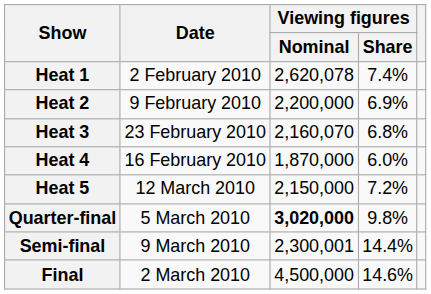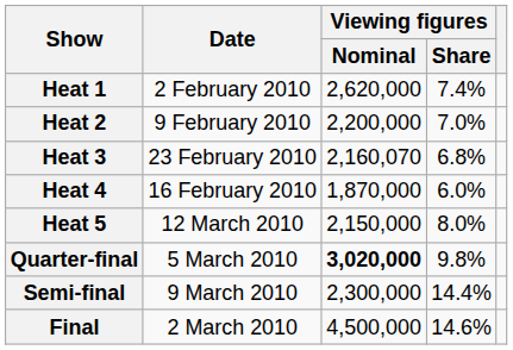Heat 1 | Viewing figures / Nominal: 2,620,078 -> 2,620,000
Heat 2 | Viewing figures / Share: 6.9% -> 7.0%
Heat 5 | Viewing figures / Share: 7.2% -> 8.0%
Semi-final | Viewing figures / Nominal: 2,300,001 -> 2,300,000
